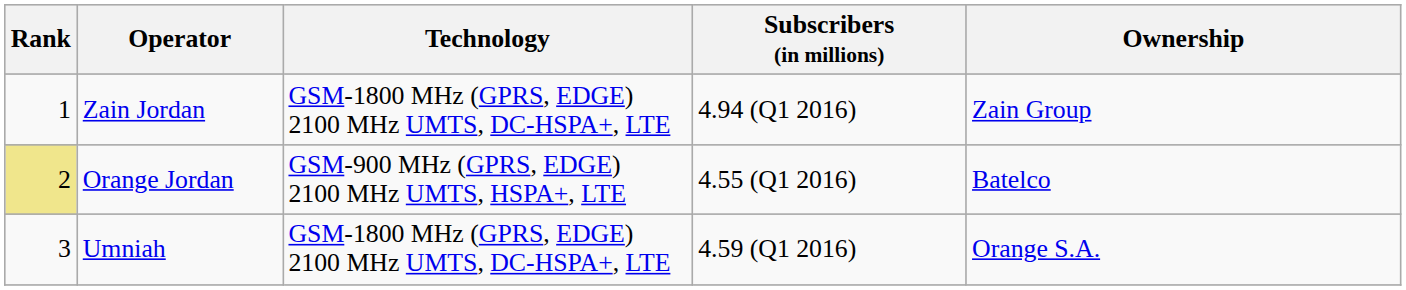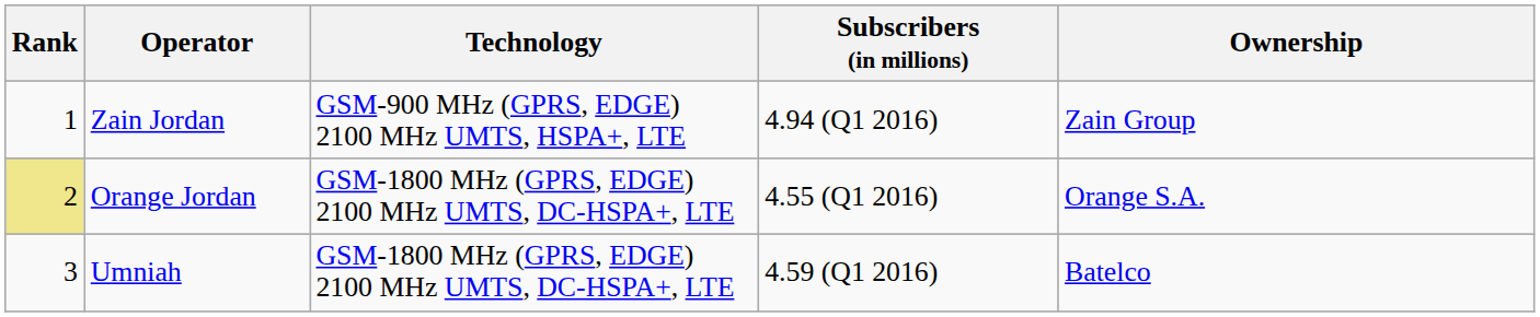Zain Jordan | Technology: GSM-1800 MHz (GPRS, EDGE) 2100 MHz UMTS, DC-HSPA+, LTE -> GSM-900 MHz (GPRS, EDGE) 2100 MHz UMTS, HSPA+, LTE
Orange Jordan | Technology: GSM-900 MHz (GPRS, EDGE) 2100 MHz UMTS, HSPA+, LTE -> GSM-1800 MHz (GPRS, EDGE) 2100 MHz UMTS, DC-HSPA+, LTE
Orange Jordan | Ownership: Batelco -> Orange S.A.
Umniah | Ownership: Orange S.A. -> Batelco
